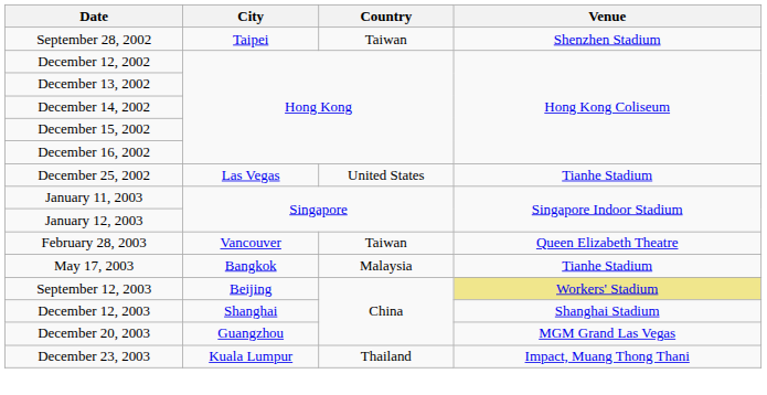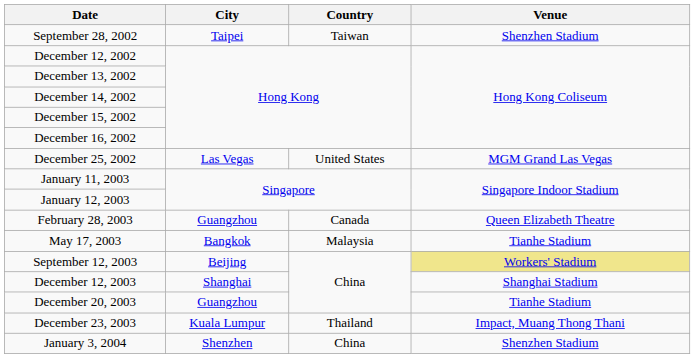December 25, 2002 | Venue: Tianhe Stadium -> MGM Grand Las Vegas
February 28, 2003 | City: Vancouver -> Guangzhou
February 28, 2003 | Country: Taiwan -> Canada
December 20, 2003 | Venue: MGM Grand Las Vegas -> Tianhe Stadium
+ row: January 3, 2004 | Shenzhen | China | Shenzhen Stadium
